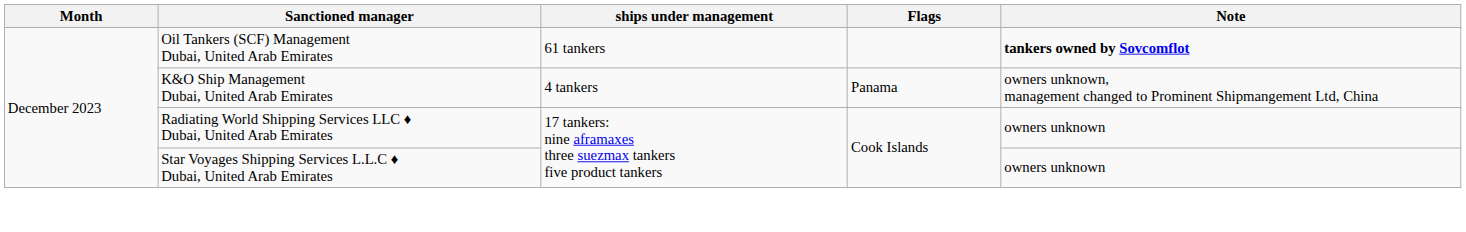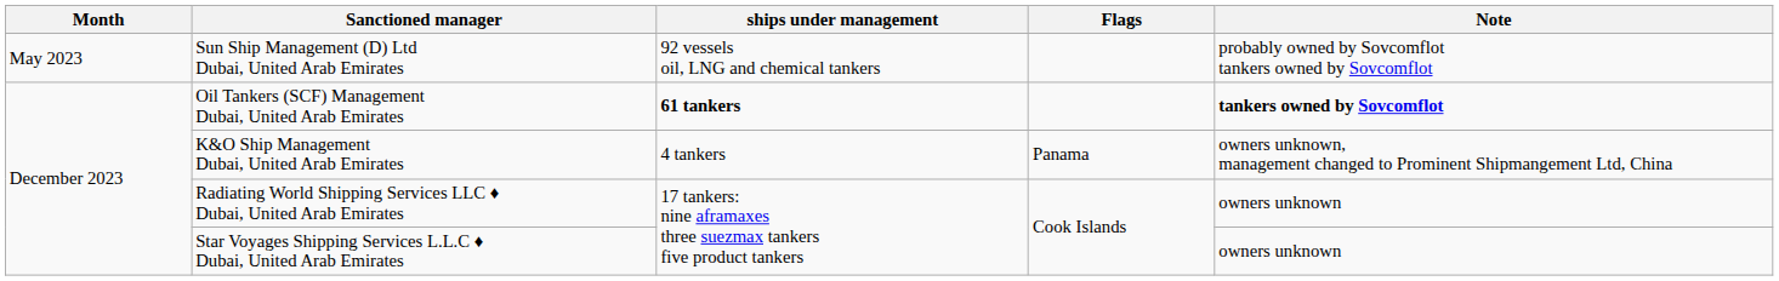+ row: May 2023 | Sun Ship Management (D) Ltd Dubai, United Arab Emirates | 92 vessels oil, LNG and chemical tankers | probably owned by Sovcomflot tankers owned by Sovcomflot
Oil Tankers (SCF) Management Dubai, United Arab Emirates | ships under management: normal -> bold
